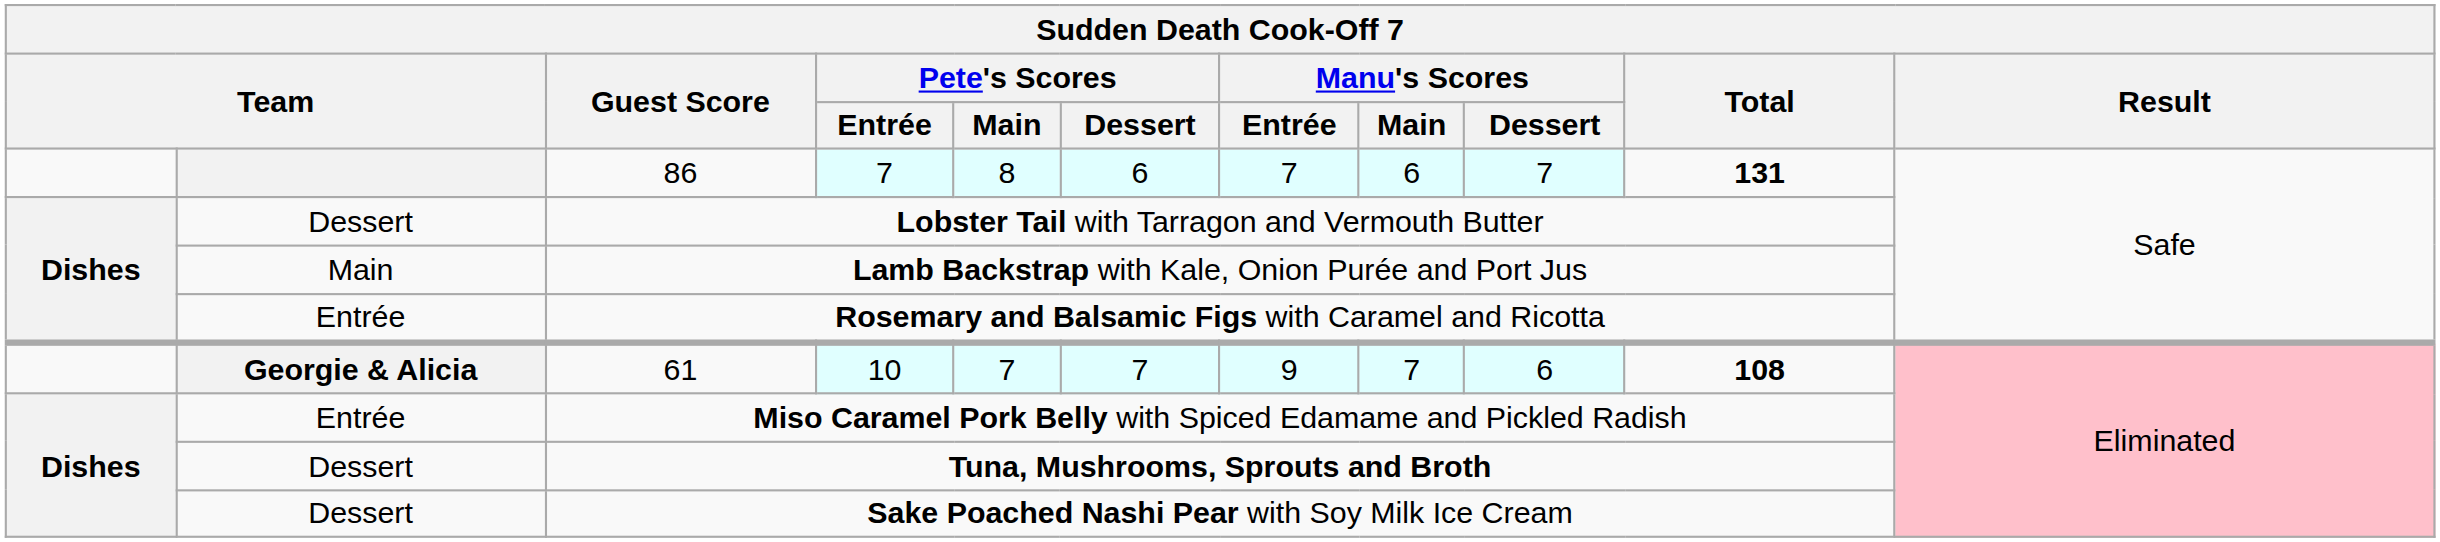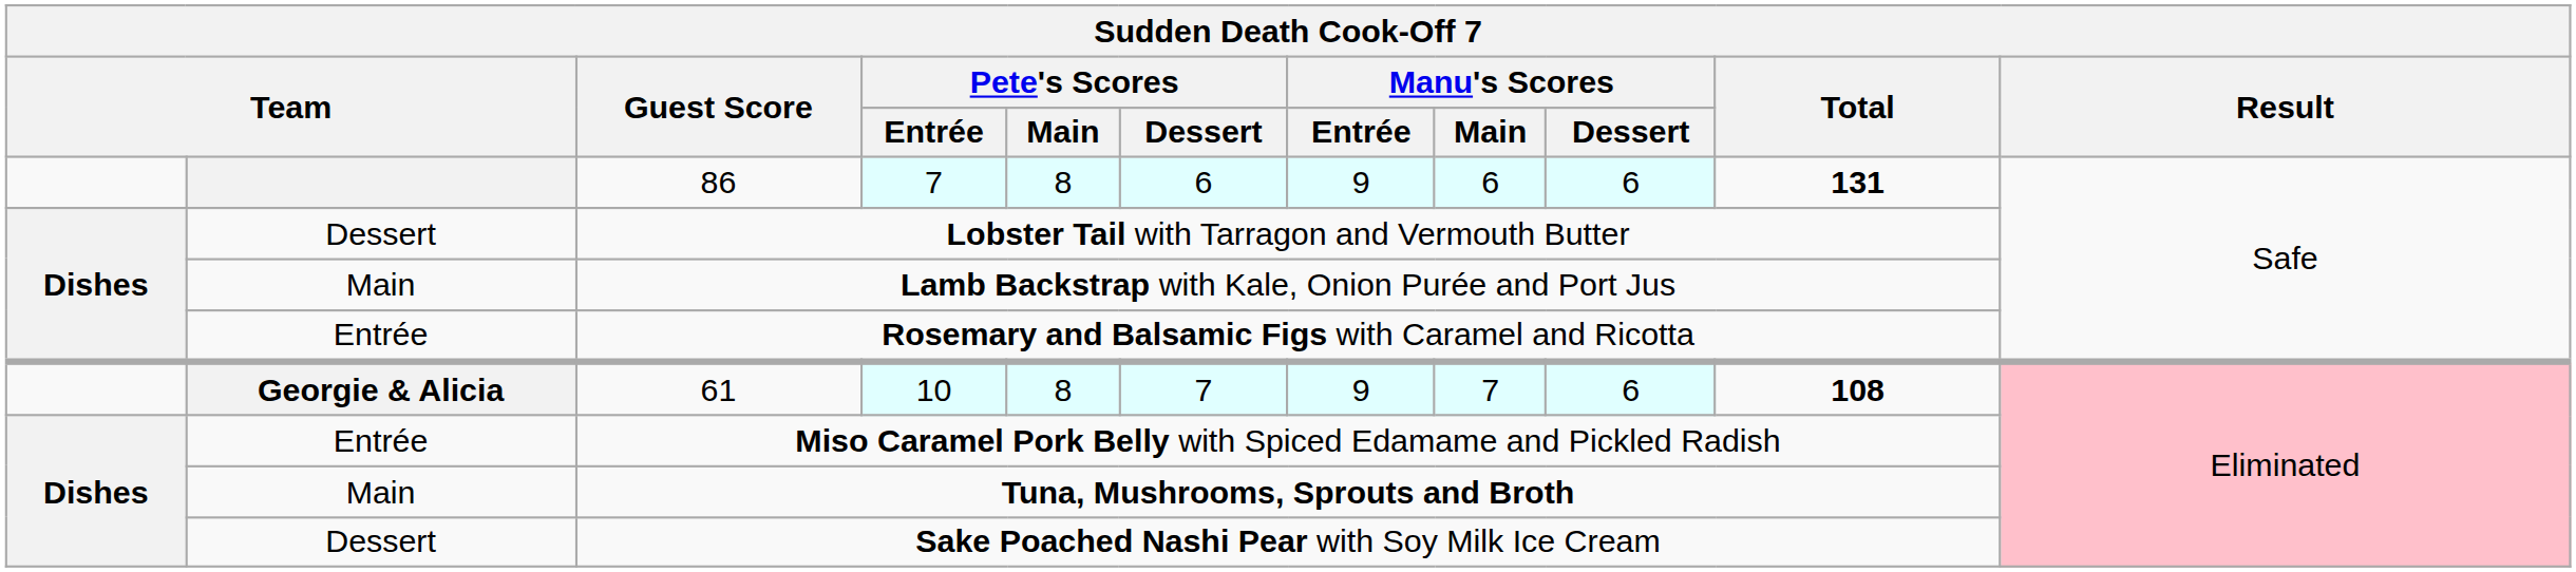86 | Manu's Scores / Entrée: 7 -> 9
86 | Manu's Scores / Dessert: 7 -> 6
61 | Pete's Scores / Main: 7 -> 8
Tuna, Mushrooms, Sprouts and Broth | column 2: Dessert -> Main
